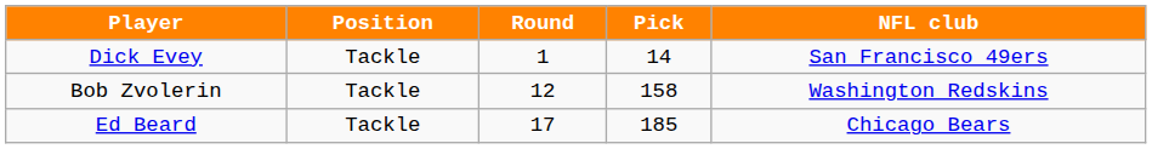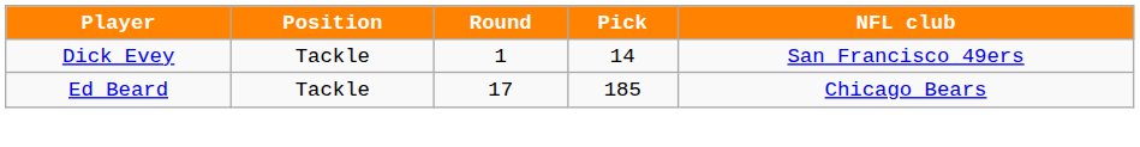- row: Bob Zvolerin | Tackle | 12 | 158 | Washington Redskins
